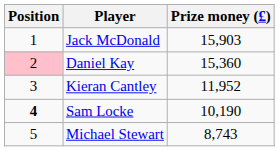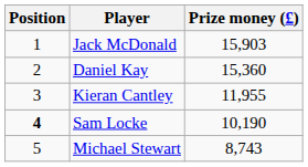Daniel Kay | Position: pink background -> no background
Kieran Cantley | Prize money (£): 11,952 -> 11,955
